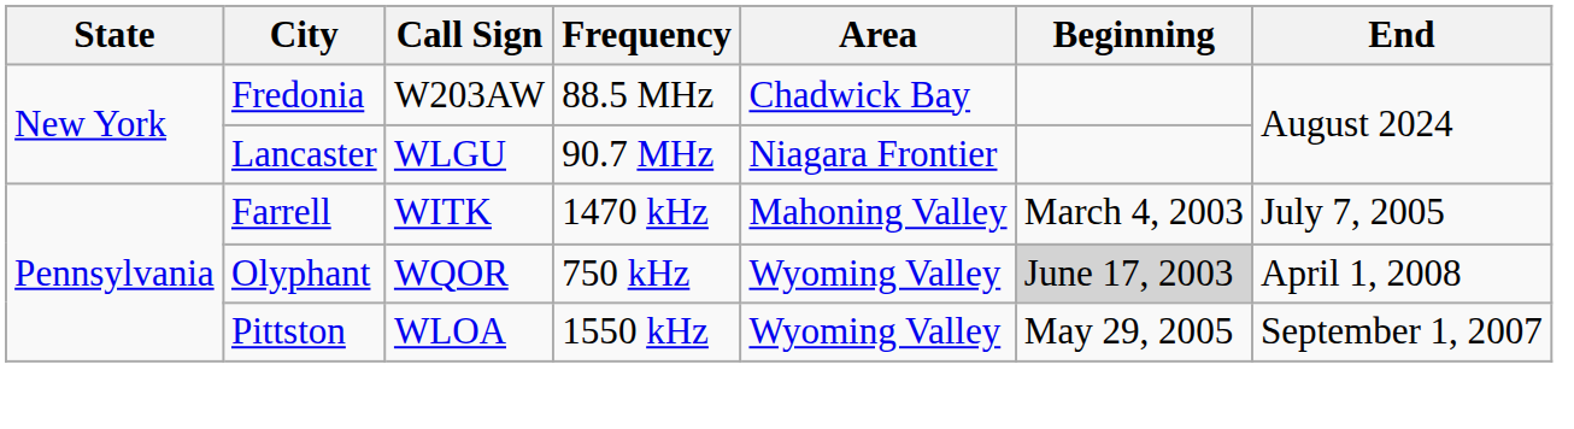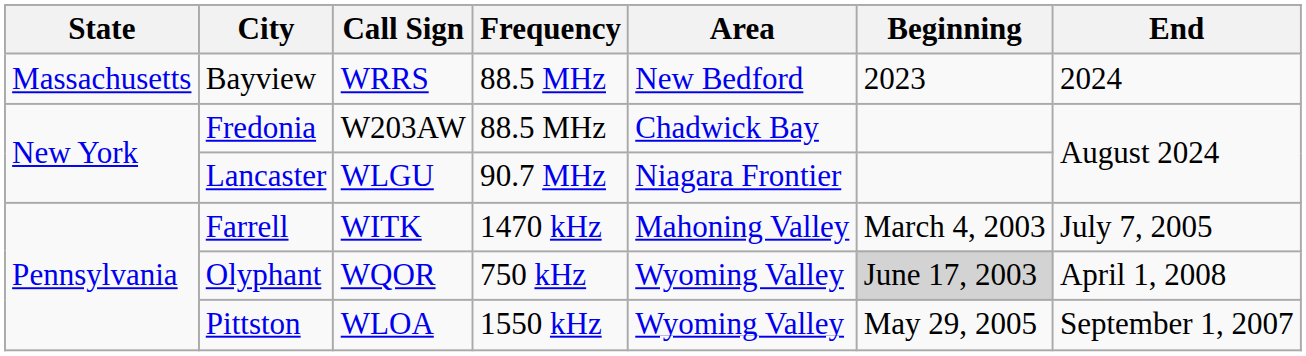+ row: Massachusetts | Bayview | WRRS | 88.5 MHz | New Bedford | 2023 | 2024
